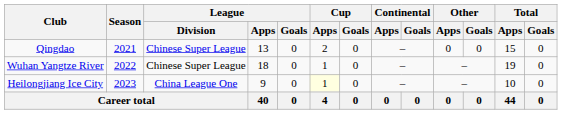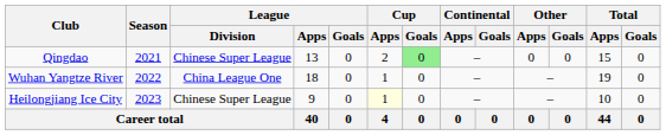Qingdao | Cup / Goals: no background -> lightgreen background
Wuhan Yangtze River | League / Division: Chinese Super League -> China League One
Heilongjiang Ice City | League / Division: China League One -> Chinese Super League
